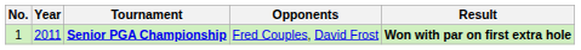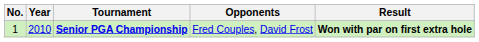Senior PGA Championship | Year: 2011 -> 2010
